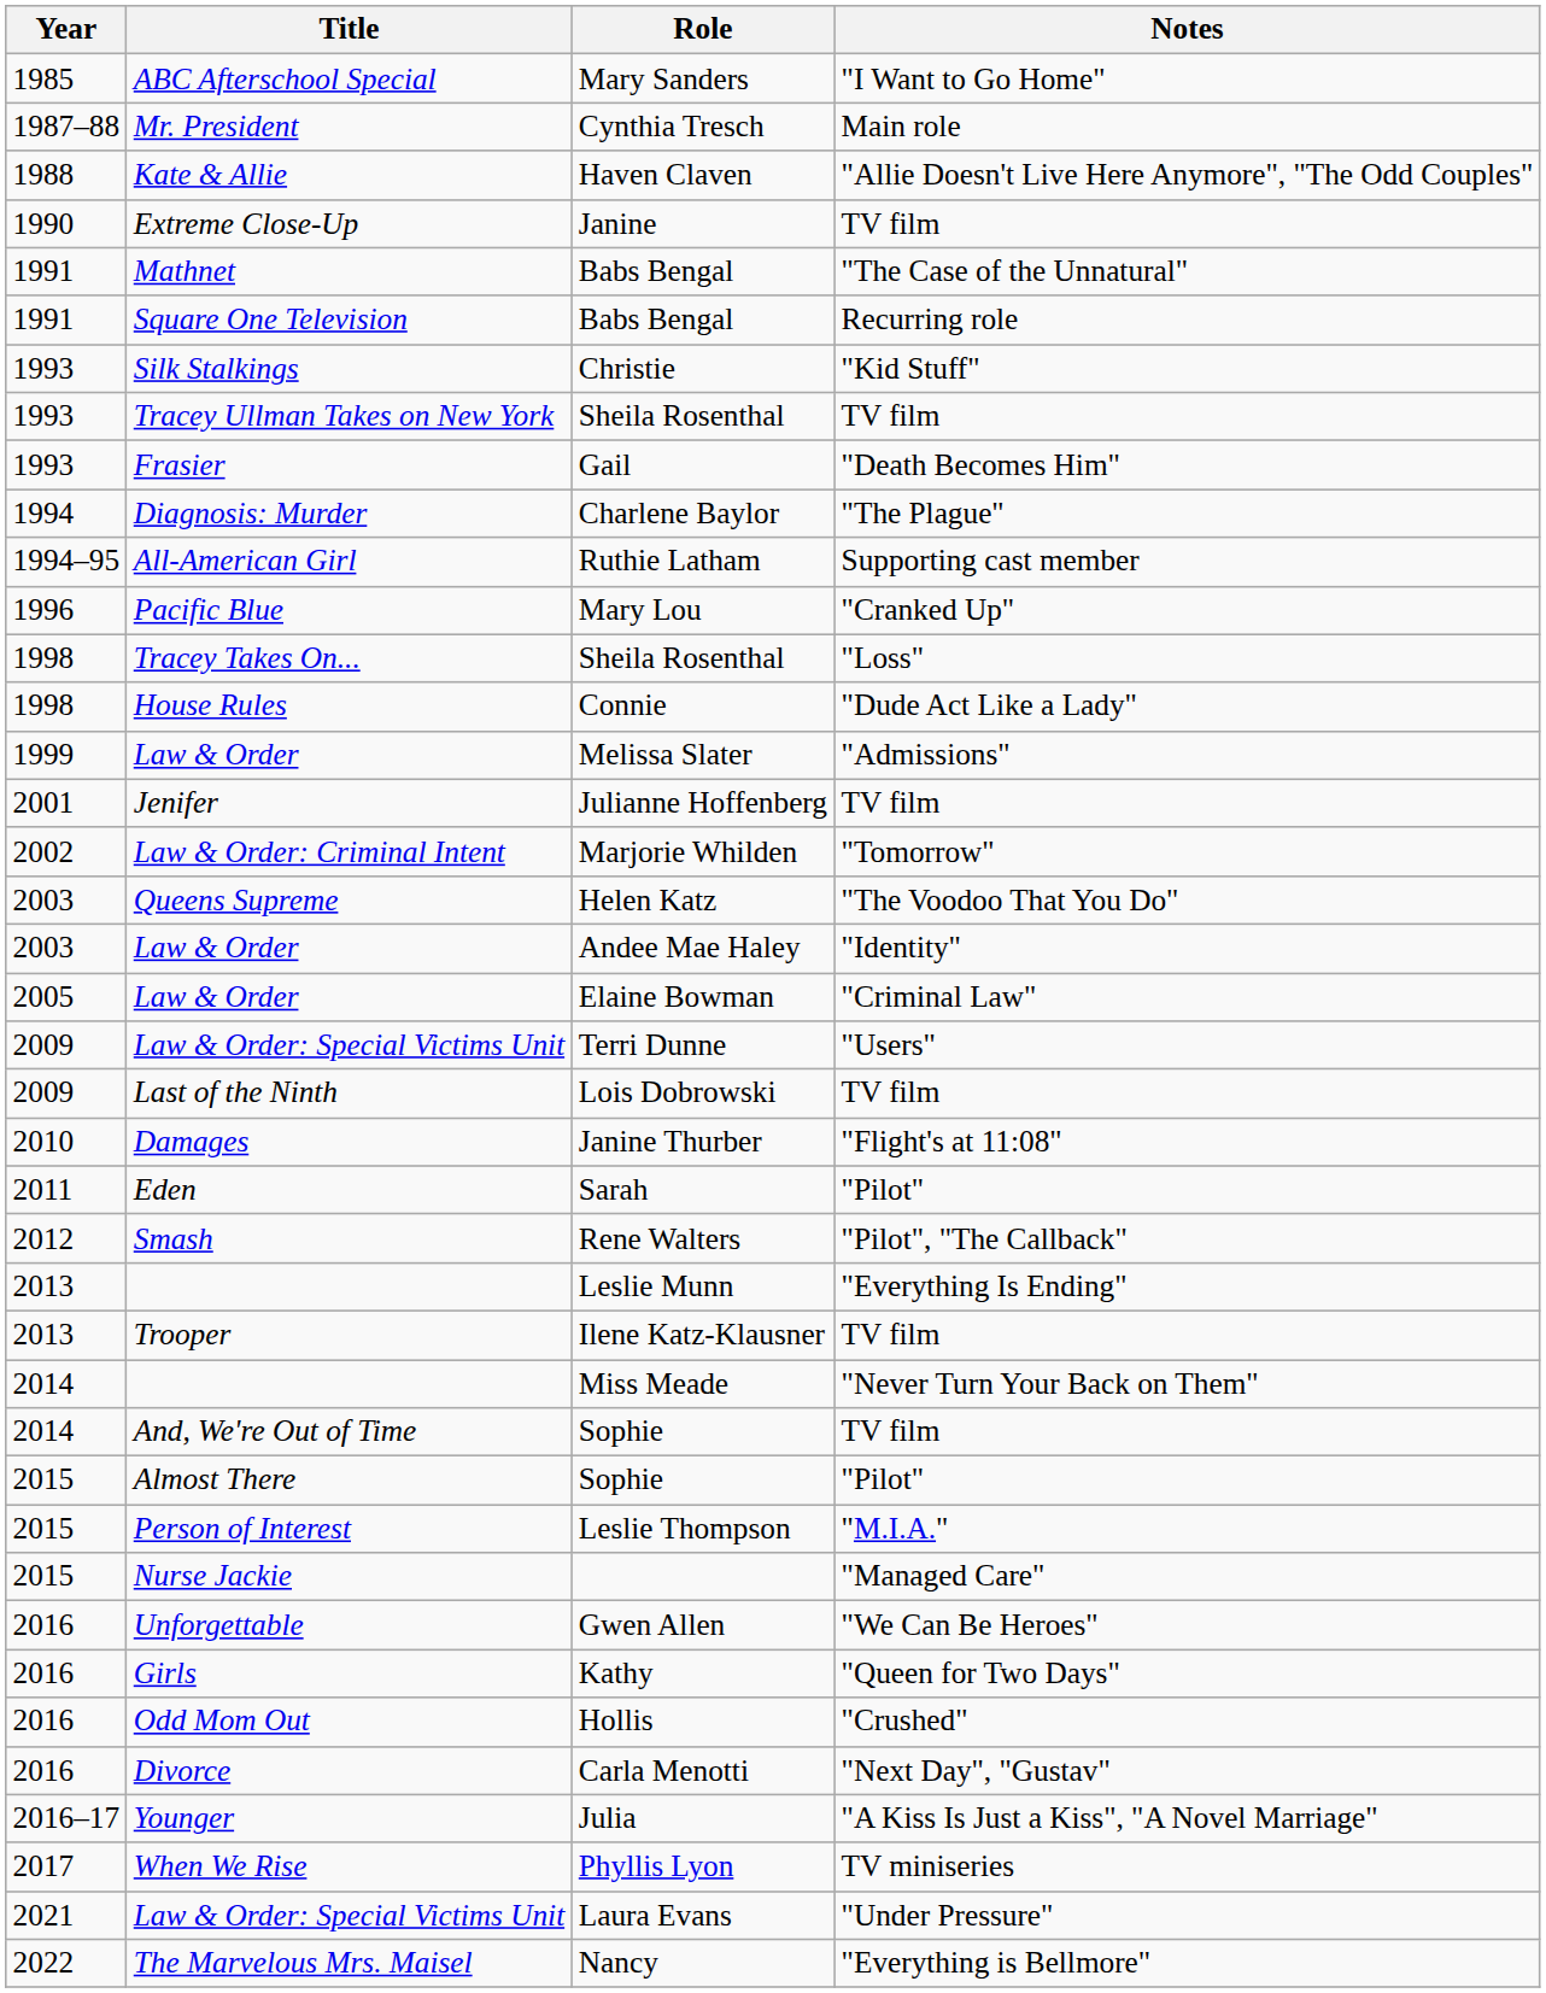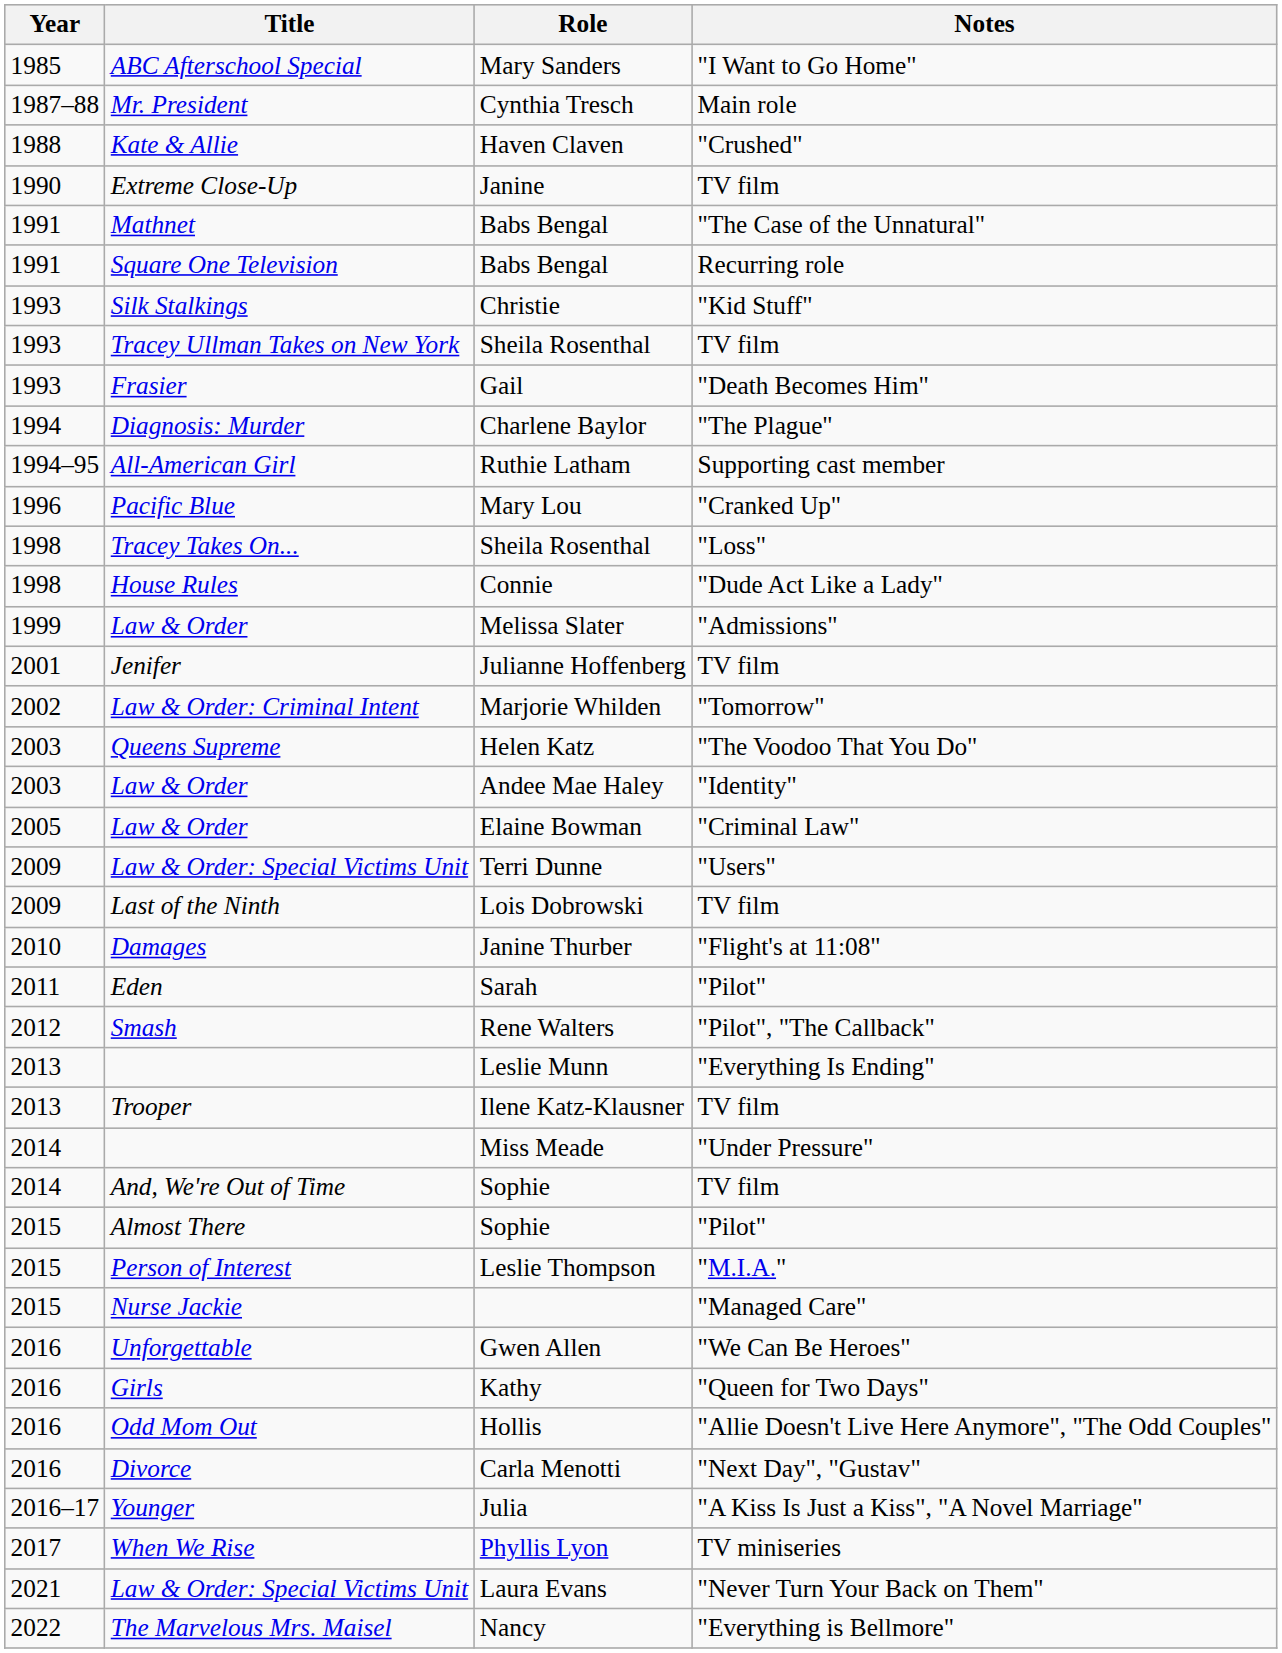Haven Claven | Notes: "Allie Doesn't Live Here Anymore", "The Odd Couples" -> "Crushed"
Miss Meade | Notes: "Never Turn Your Back on Them" -> "Under Pressure"
Hollis | Notes: "Crushed" -> "Allie Doesn't Live Here Anymore", "The Odd Couples"
Laura Evans | Notes: "Under Pressure" -> "Never Turn Your Back on Them"
